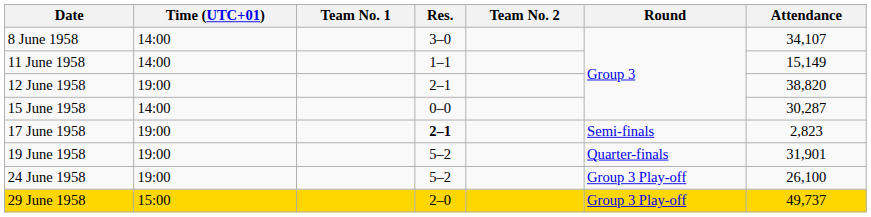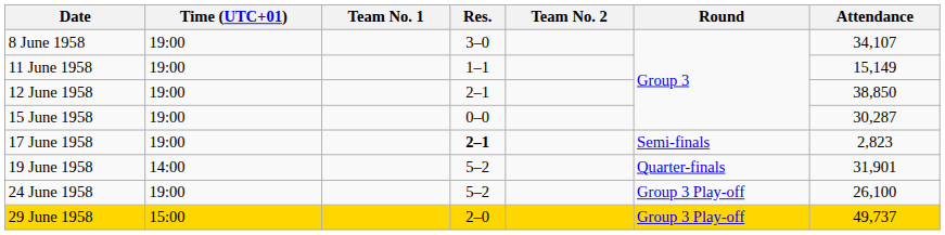8 June 1958 | Time (UTC+01): 14:00 -> 19:00
11 June 1958 | Time (UTC+01): 14:00 -> 19:00
12 June 1958 | Attendance: 38,820 -> 38,850
15 June 1958 | Time (UTC+01): 14:00 -> 19:00
19 June 1958 | Time (UTC+01): 19:00 -> 14:00
